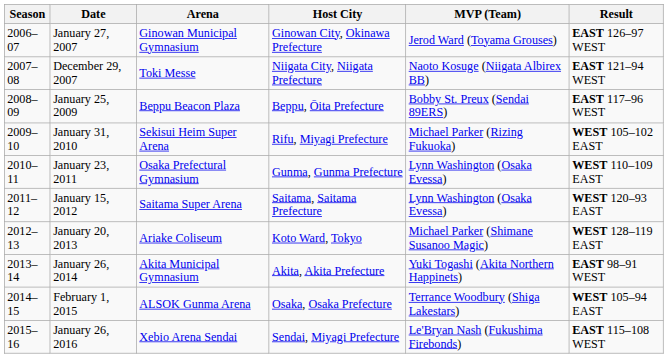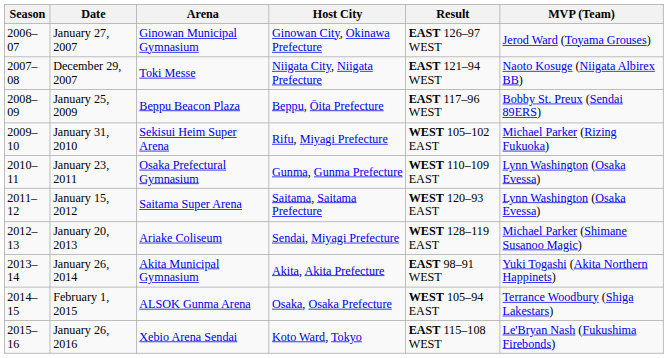columns swapped: Result <-> MVP (Team)
January 20, 2013 | Host City: Koto Ward, Tokyo -> Sendai, Miyagi Prefecture
January 26, 2016 | Host City: Sendai, Miyagi Prefecture -> Koto Ward, Tokyo
